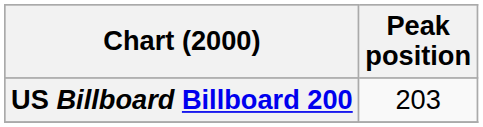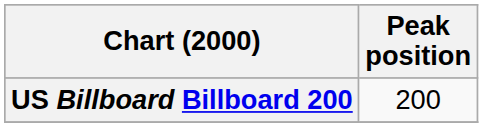US Billboard Billboard 200 | Peak position: 203 -> 200
